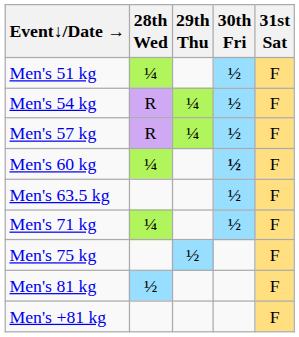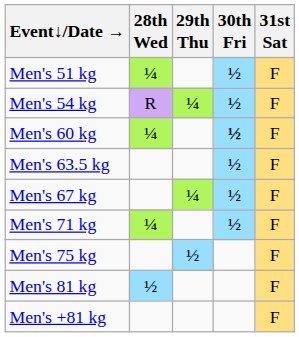- row: Men's 57 kg | R | ¼ | ½ | F
+ row: Men's 67 kg | ¼ | ½ | F
